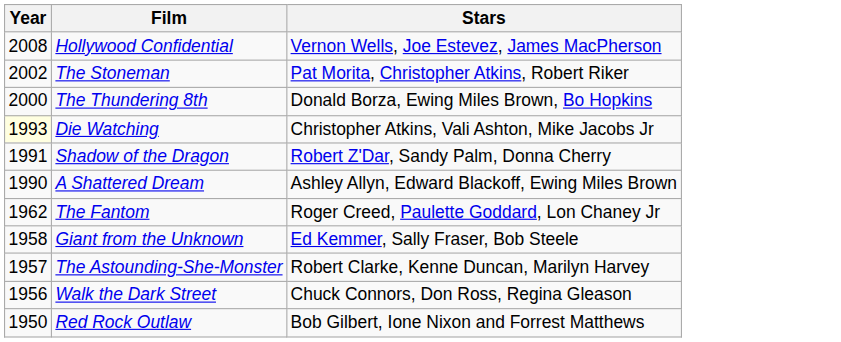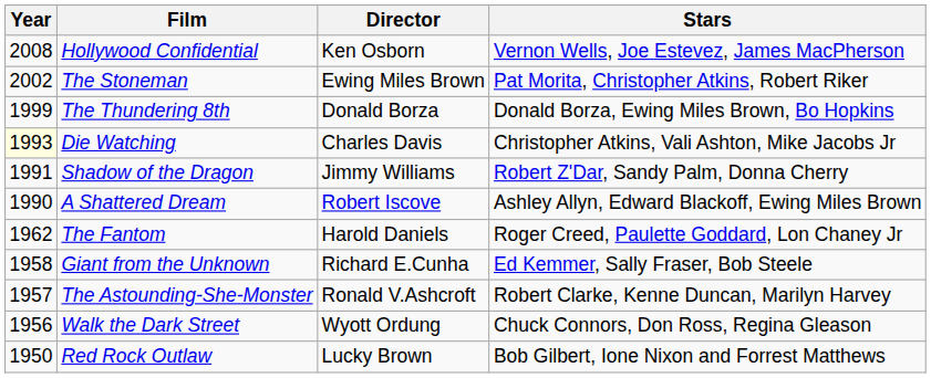+ column: Director | Ken Osborn | Ewing Miles Brown | Donald Borza | Charles Davis | Jimmy Williams | Robert Iscove | Harold Daniels | Richard E.Cunha | Ronald V.Ashcroft | Wyott Ordung | Lucky Brown
The Thundering 8th | Year: 2000 -> 1999
